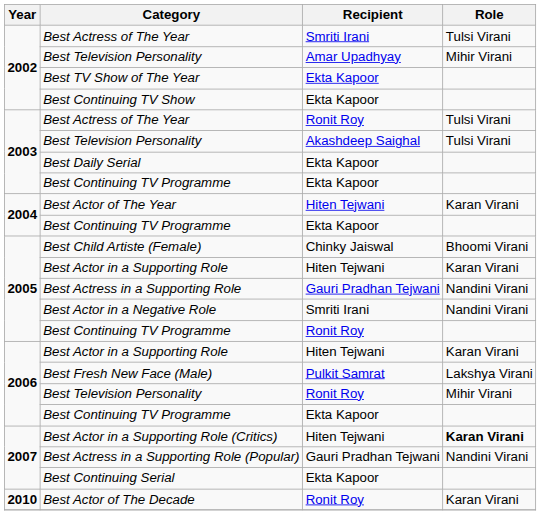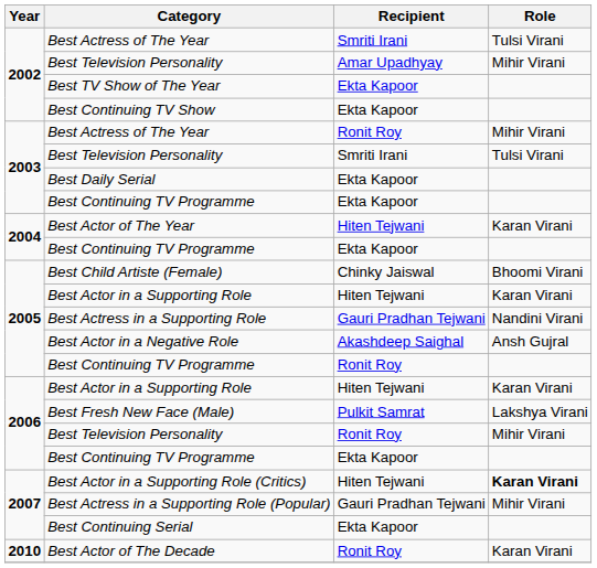2003 / Best Actress of The Year | Role: Tulsi Virani -> Mihir Virani
2003 / Best Television Personality | Recipient: Akashdeep Saighal -> Smriti Irani
Best Actor in a Negative Role | Recipient: Smriti Irani -> Akashdeep Saighal
Best Actor in a Negative Role | Role: Nandini Virani -> Ansh Gujral
Best Actress in a Supporting Role (Popular) | Role: Nandini Virani -> Mihir Virani
